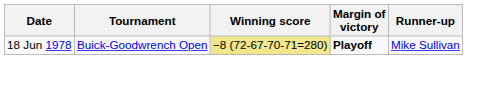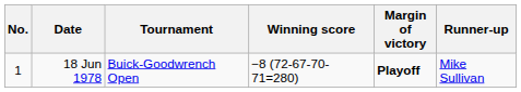+ column: No. | 1
18 Jun 1978 | Winning score: khaki background -> no background
